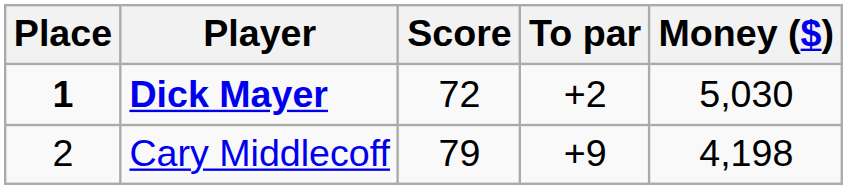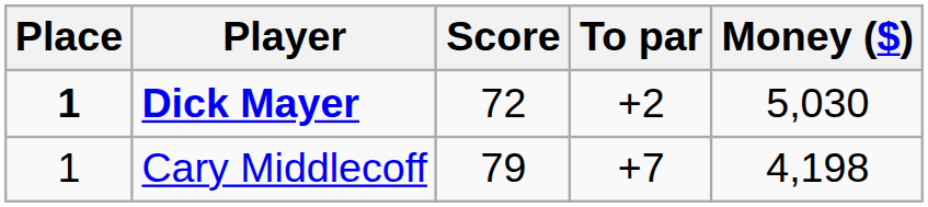Cary Middlecoff | Place: 2 -> 1
Cary Middlecoff | To par: +9 -> +7
